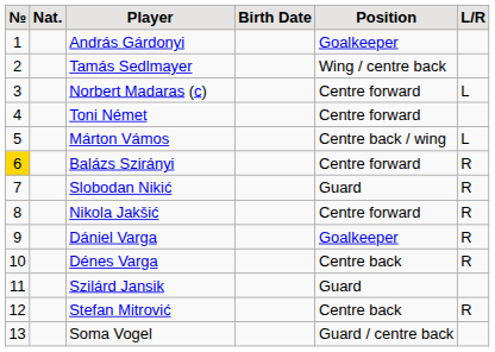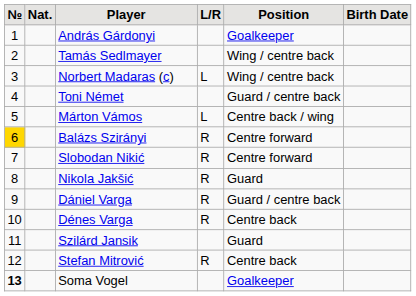columns swapped: Birth Date <-> L/R
Norbert Madaras (c) | Position: Centre forward -> Wing / centre back
Toni Német | Position: Centre forward -> Guard / centre back
Slobodan Nikić | Position: Guard -> Centre forward
Nikola Jakšić | Position: Centre forward -> Guard
Dániel Varga | Position: Goalkeeper -> Guard / centre back
Soma Vogel | №: normal -> bold
Soma Vogel | Position: Guard / centre back -> Goalkeeper
